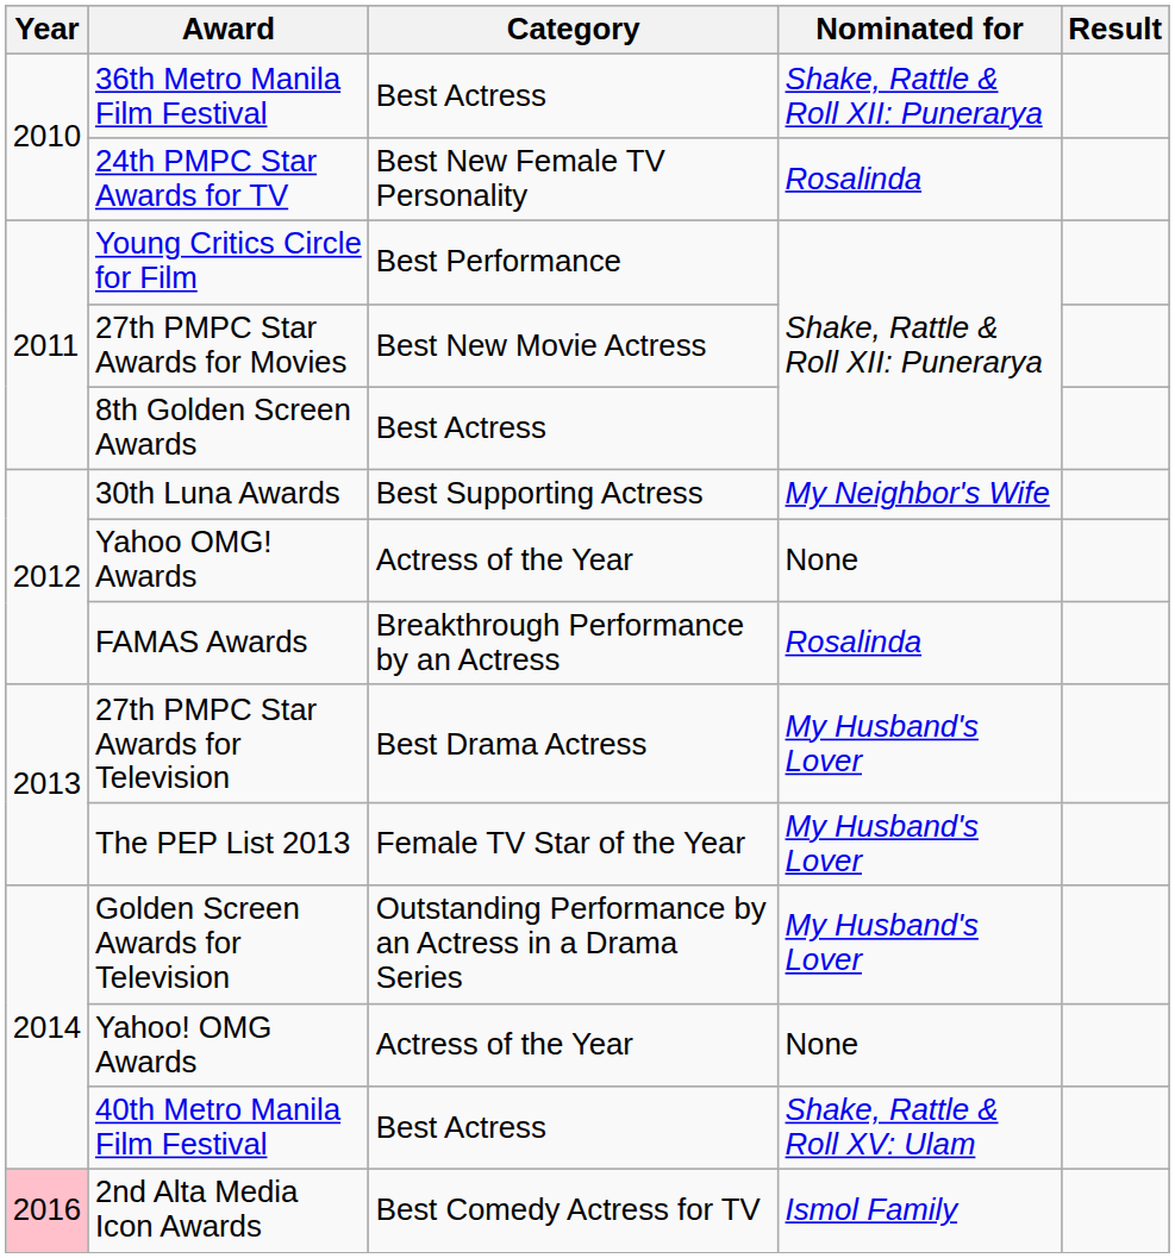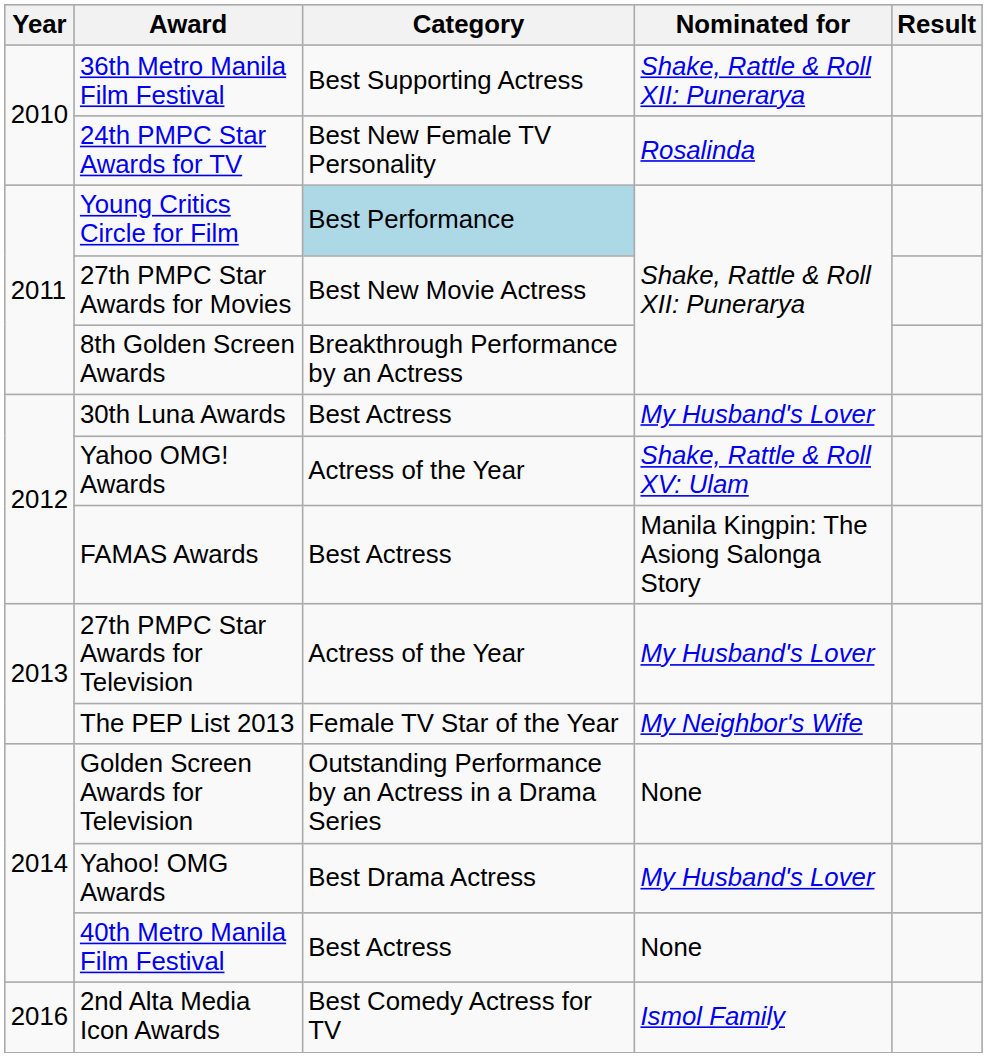36th Metro Manila Film Festival | Category: Best Actress -> Best Supporting Actress
Young Critics Circle for Film | Category: no background -> lightblue background
8th Golden Screen Awards | Category: Best Actress -> Breakthrough Performance by an Actress
30th Luna Awards | Category: Best Supporting Actress -> Best Actress
30th Luna Awards | Nominated for: My Neighbor's Wife -> My Husband's Lover
Yahoo OMG! Awards | Nominated for: None -> Shake, Rattle & Roll XV: Ulam
FAMAS Awards | Category: Breakthrough Performance by an Actress -> Best Actress
FAMAS Awards | Nominated for: Rosalinda -> Manila Kingpin: The Asiong Salonga Story
27th PMPC Star Awards for Television | Category: Best Drama Actress -> Actress of the Year
The PEP List 2013 | Nominated for: My Husband's Lover -> My Neighbor's Wife
Golden Screen Awards for Television | Nominated for: My Husband's Lover -> None
Yahoo! OMG Awards | Category: Actress of the Year -> Best Drama Actress
Yahoo! OMG Awards | Nominated for: None -> My Husband's Lover
40th Metro Manila Film Festival | Nominated for: Shake, Rattle & Roll XV: Ulam -> None
2nd Alta Media Icon Awards | Year: pink background -> no background
